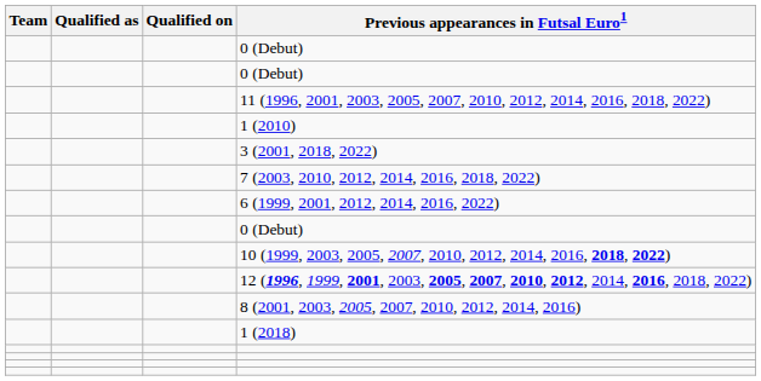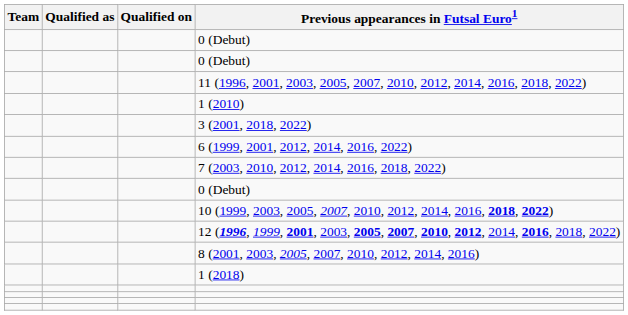rows swapped: 7 (2003, 2010, 2012, 2014, 2016, 2018, 2022) <-> 6 (1999, 2001, 2012, 2014, 2016, 2022)
